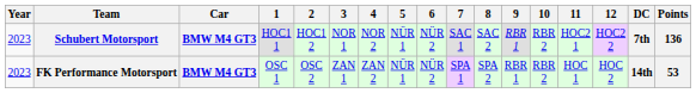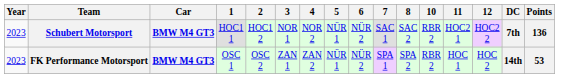- column: 9 | RBR 1 | RBR 1
